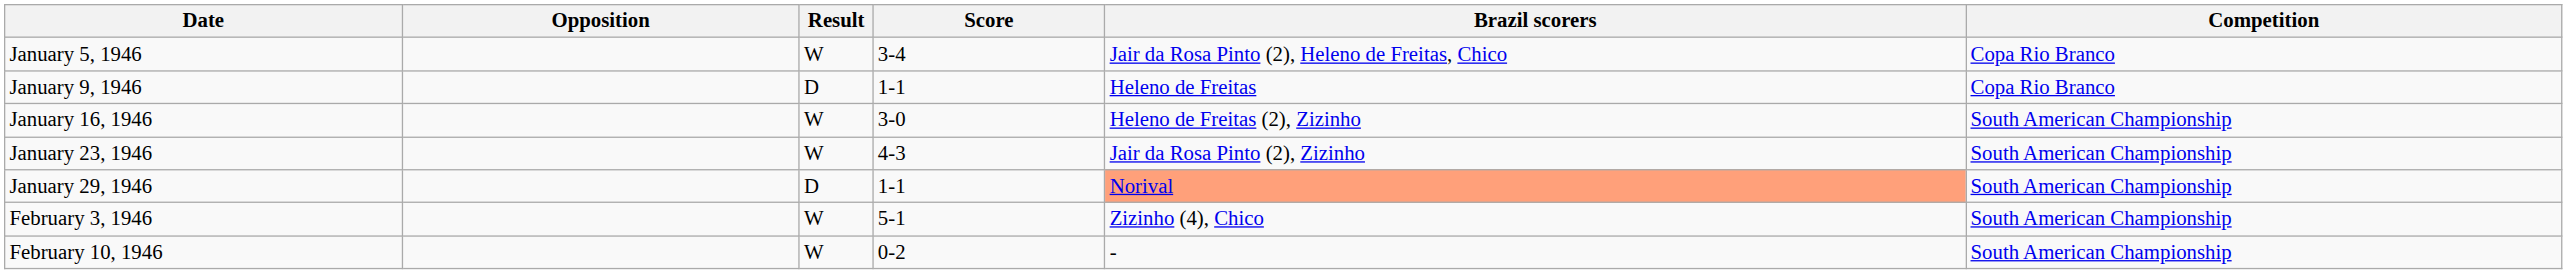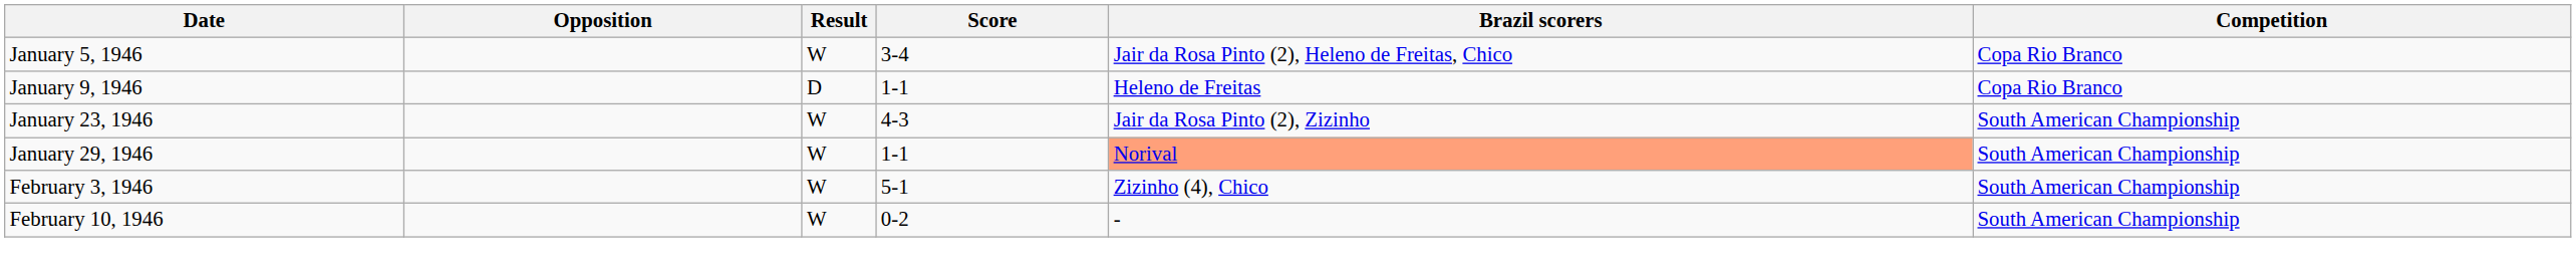- row: January 16, 1946 | W | 3-0 | Heleno de Freitas (2), Zizinho | South American Championship
January 29, 1946 | Result: D -> W
